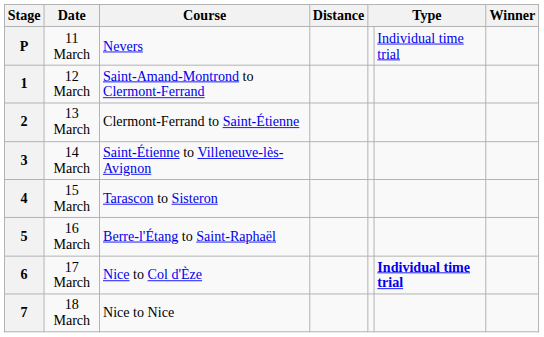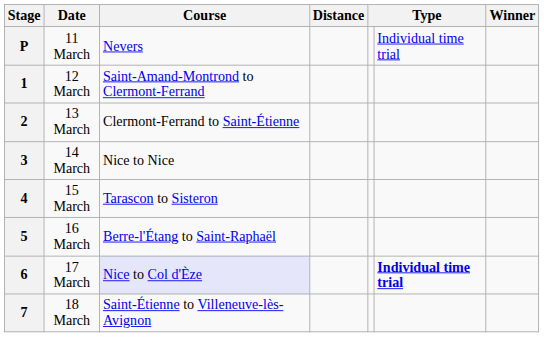3 | Course: Saint-Étienne to Villeneuve-lès-Avignon -> Nice to Nice
6 | Course: no background -> lavender background
7 | Course: Nice to Nice -> Saint-Étienne to Villeneuve-lès-Avignon
